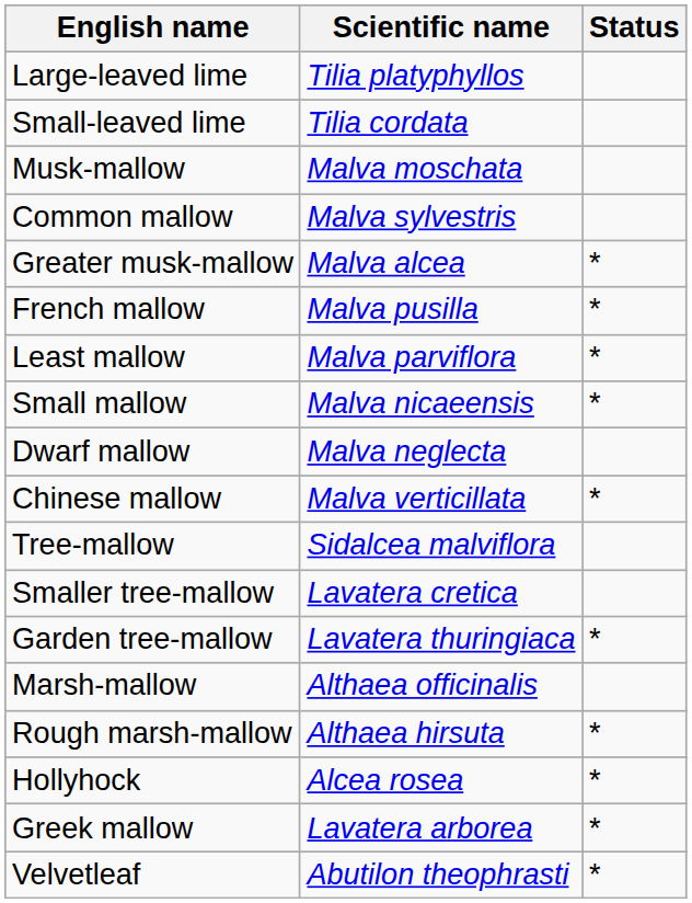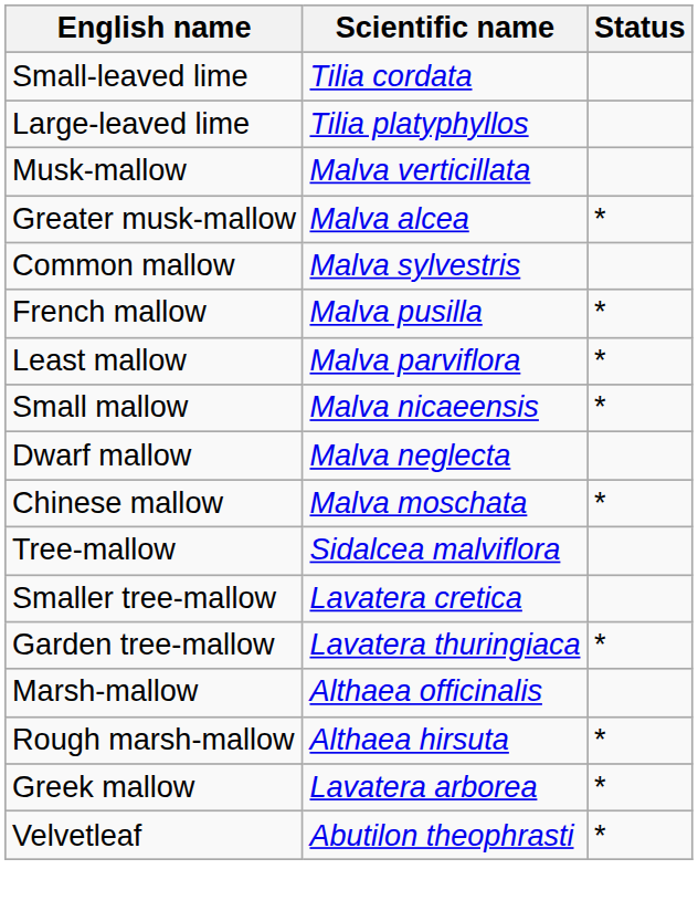rows swapped: Large-leaved lime <-> Small-leaved lime
Musk-mallow | Scientific name: Malva moschata -> Malva verticillata
rows swapped: Greater musk-mallow <-> Common mallow
Chinese mallow | Scientific name: Malva verticillata -> Malva moschata
- row: Hollyhock | Alcea rosea | *
